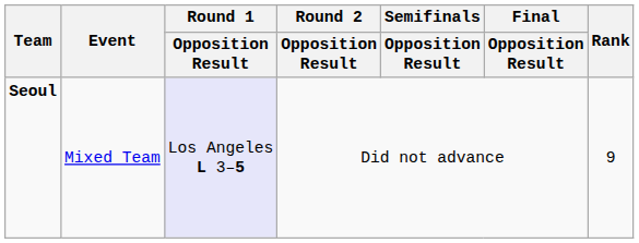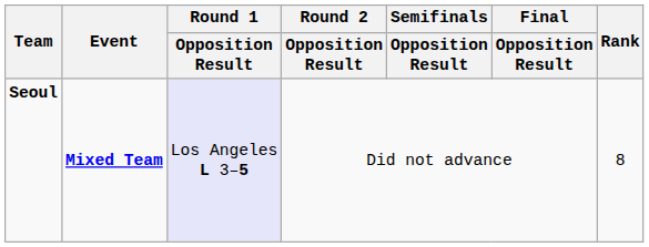Seoul | Event: normal -> bold
Seoul | Rank: 9 -> 8
